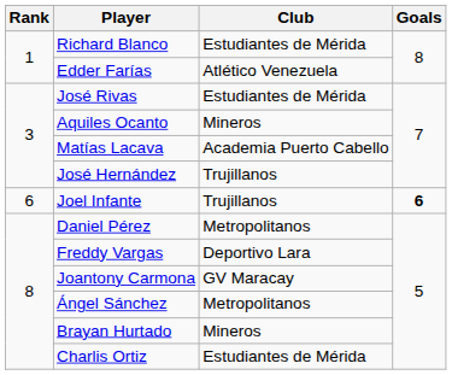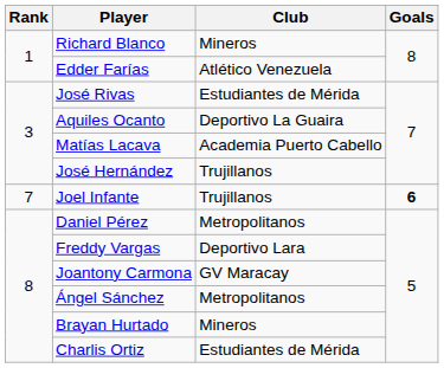Richard Blanco | Club: Estudiantes de Mérida -> Mineros
Aquiles Ocanto | Club: Mineros -> Deportivo La Guaira
Joel Infante | Rank: 6 -> 7
